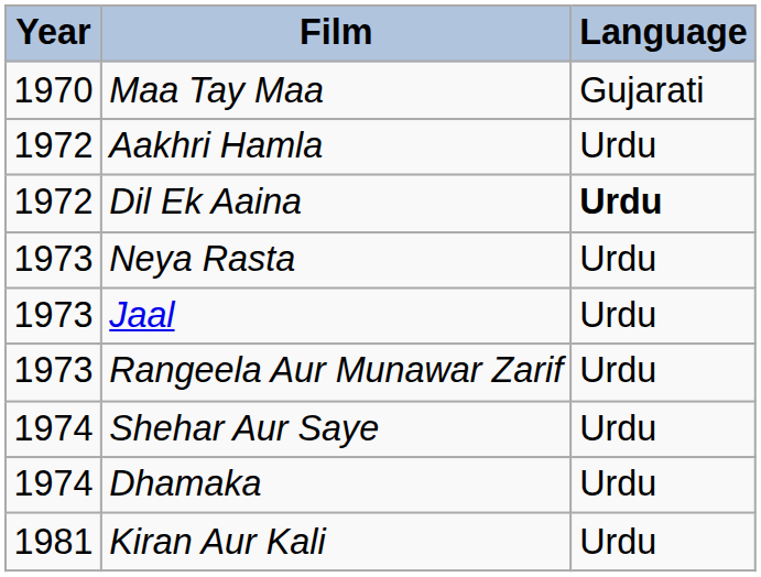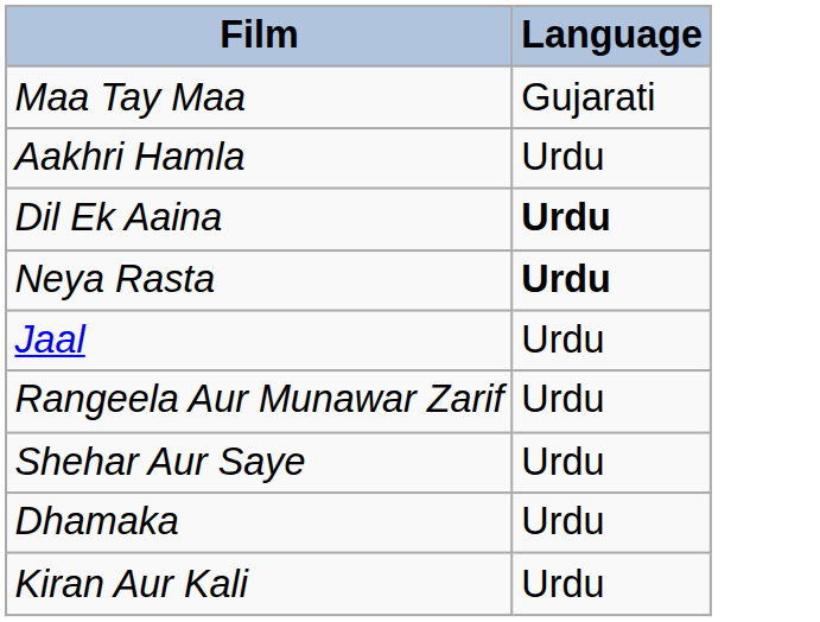- column: Year | 1970 | 1972 | 1972 | 1973 | 1973 | 1973 | 1974 | 1974 | 1981
Neya Rasta | Language: normal -> bold
